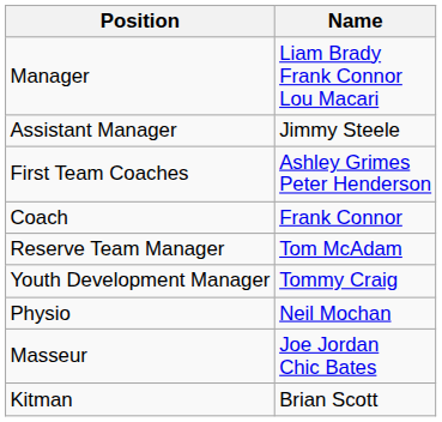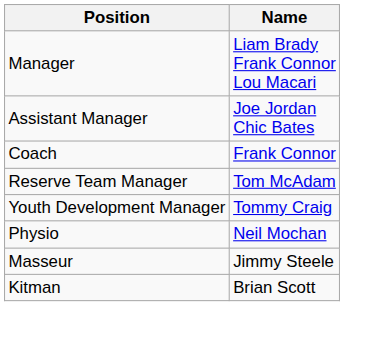Assistant Manager | Name: Jimmy Steele -> Joe Jordan Chic Bates
- row: First Team Coaches | Ashley Grimes Peter Henderson
Masseur | Name: Joe Jordan Chic Bates -> Jimmy Steele
